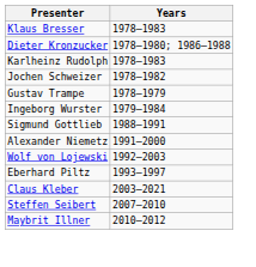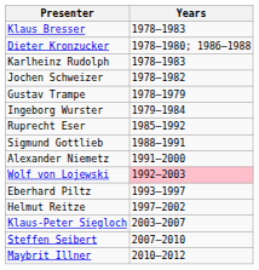+ row: Ruprecht Eser | 1985–1992
Wolf von Lojewski | Years: no background -> pink background
+ row: Helmut Reitze | 1997–2002
+ row: Klaus-Peter Siegloch | 2003–2007
- row: Claus Kleber | 2003–2021
